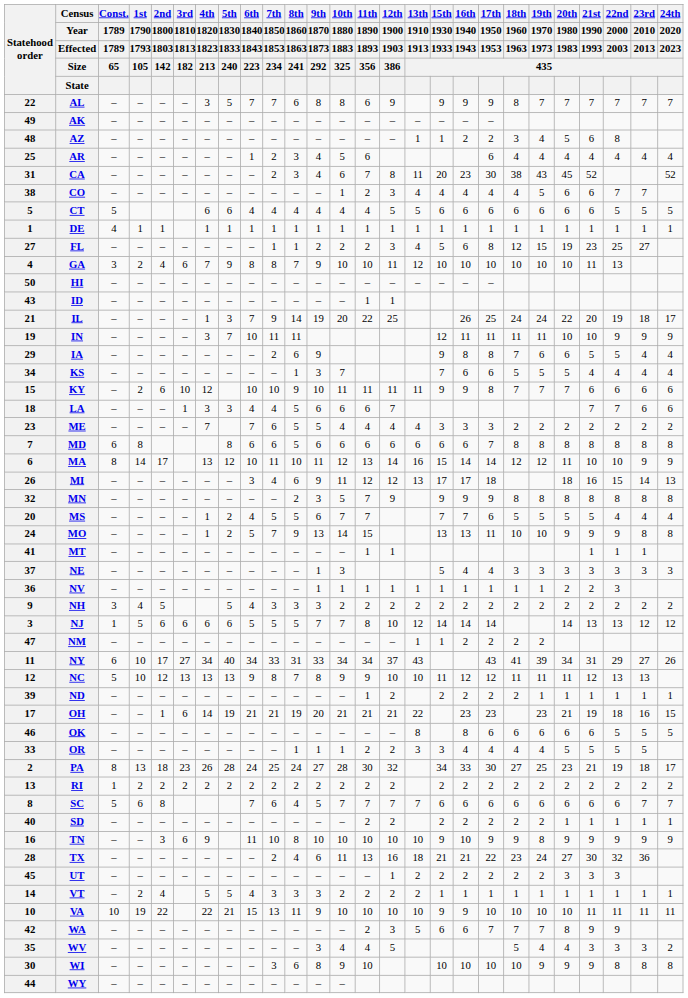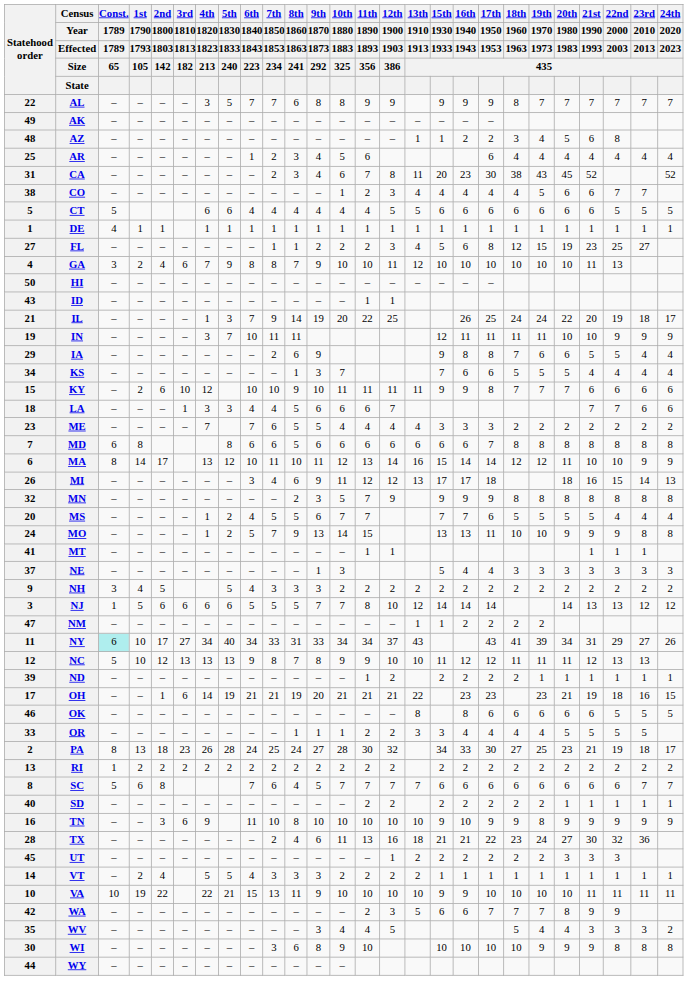AL | 11th / 1890 / 1893 / 356: 6 -> 9
- row: 36 | NV | – | – | – | – | – | – | – | – | – | 1 | 1 | 1 | 1 | 1 | 1 | 1 | 1 | 1 | 1 | 2 | 2 | 3
NY | Const. / 1789 / 65: no background -> paleturquoise background
